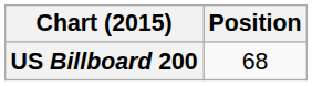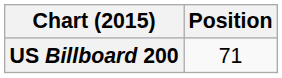US Billboard 200 | Position: 68 -> 71
